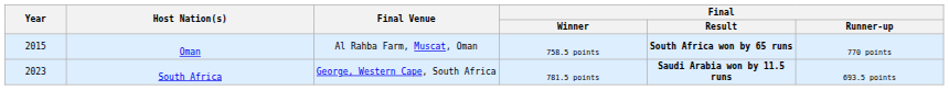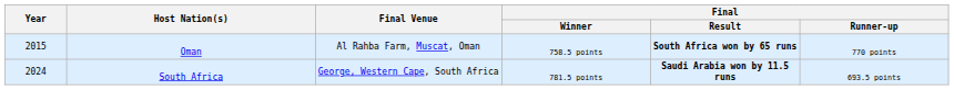South Africa | Year: 2023 -> 2024
